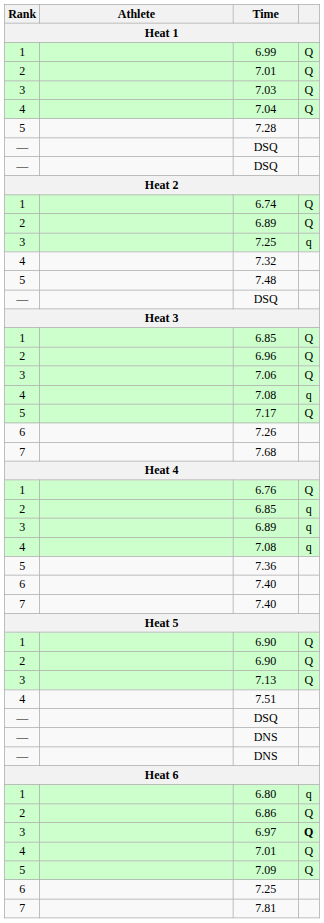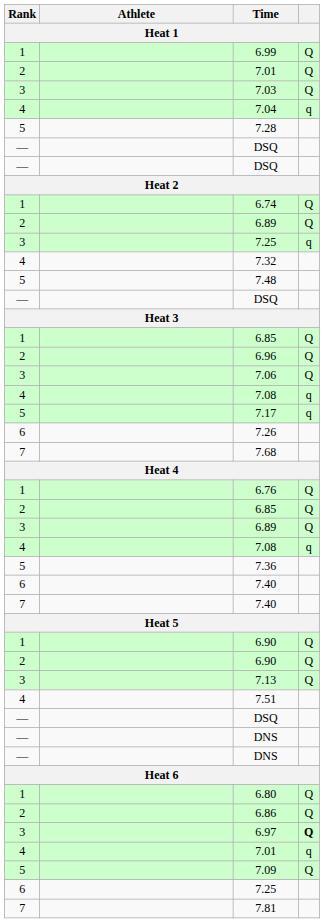7.04 | column 4: Q -> q
7.17 | column 4: Q -> q
2 / 6.85 | column 4: q -> Q
3 / 6.89 | column 4: q -> Q
6.80 | column 4: q -> Q
4 / 7.01 | column 4: Q -> q
